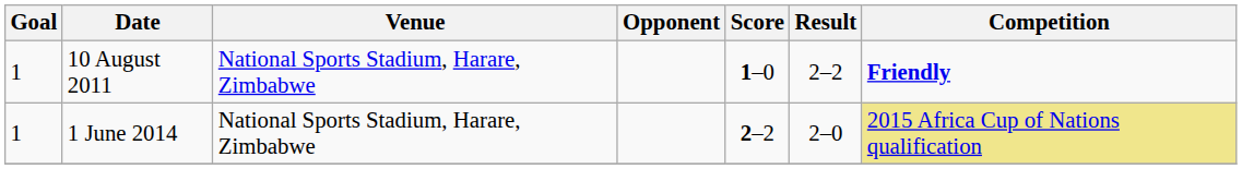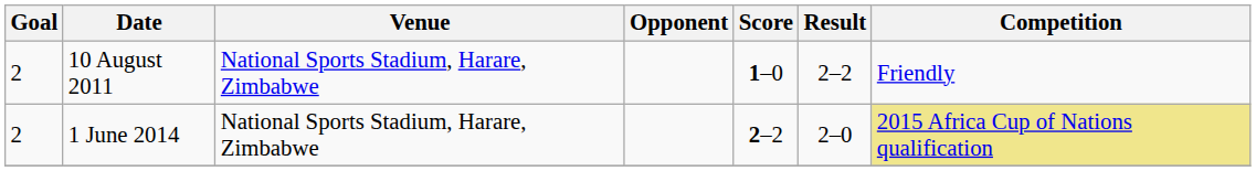10 August 2011 | Goal: 1 -> 2
10 August 2011 | Competition: bold -> normal
1 June 2014 | Goal: 1 -> 2
